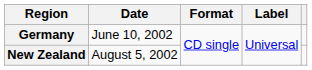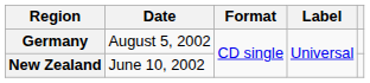Germany | Date: June 10, 2002 -> August 5, 2002
New Zealand | Date: August 5, 2002 -> June 10, 2002
